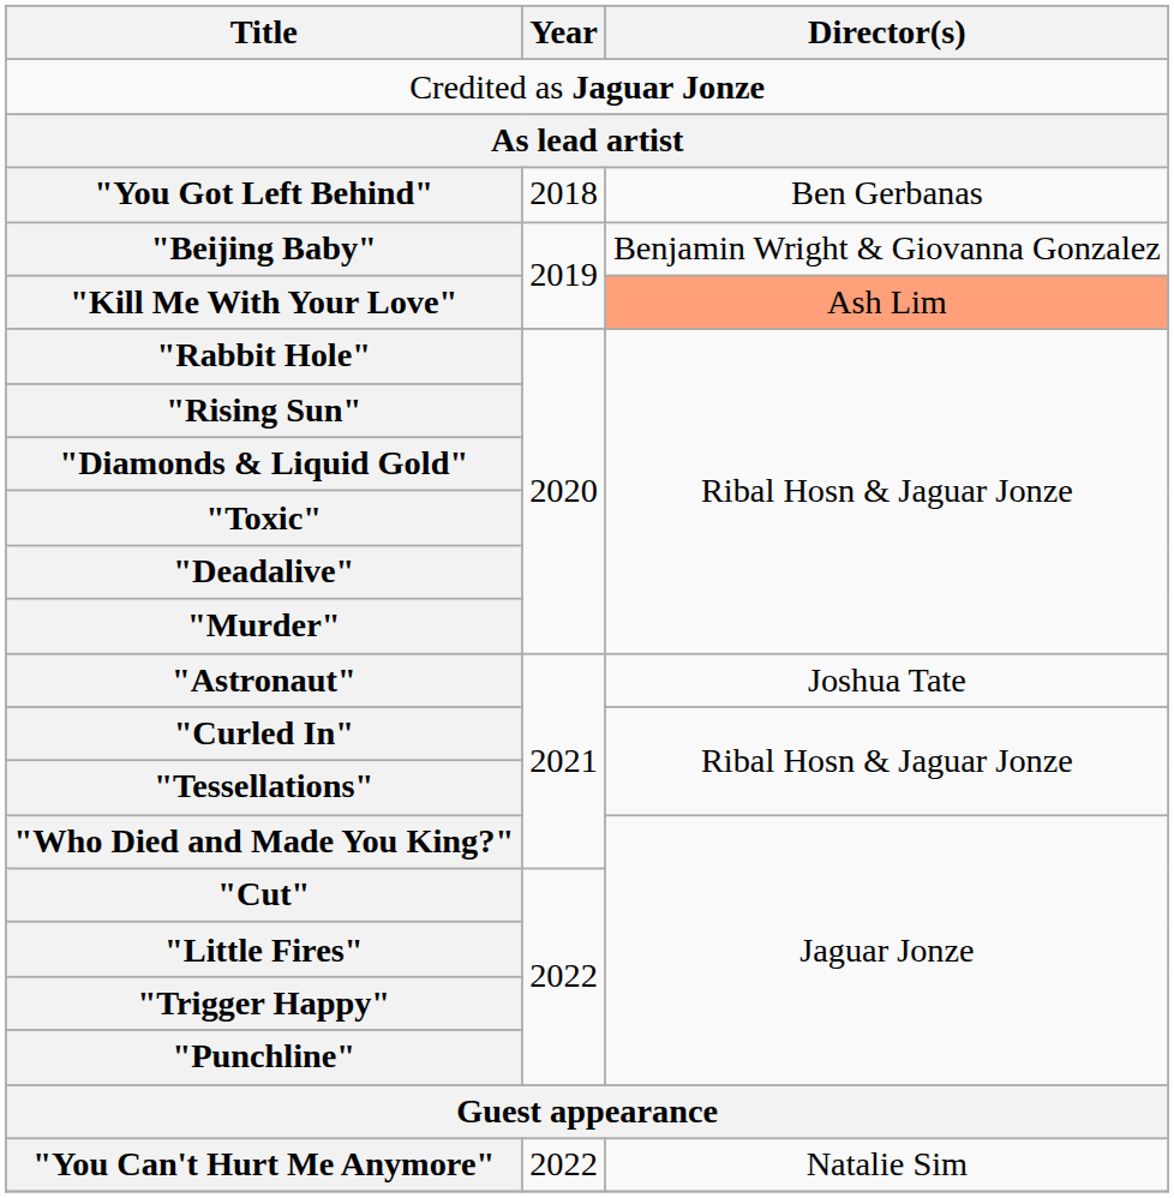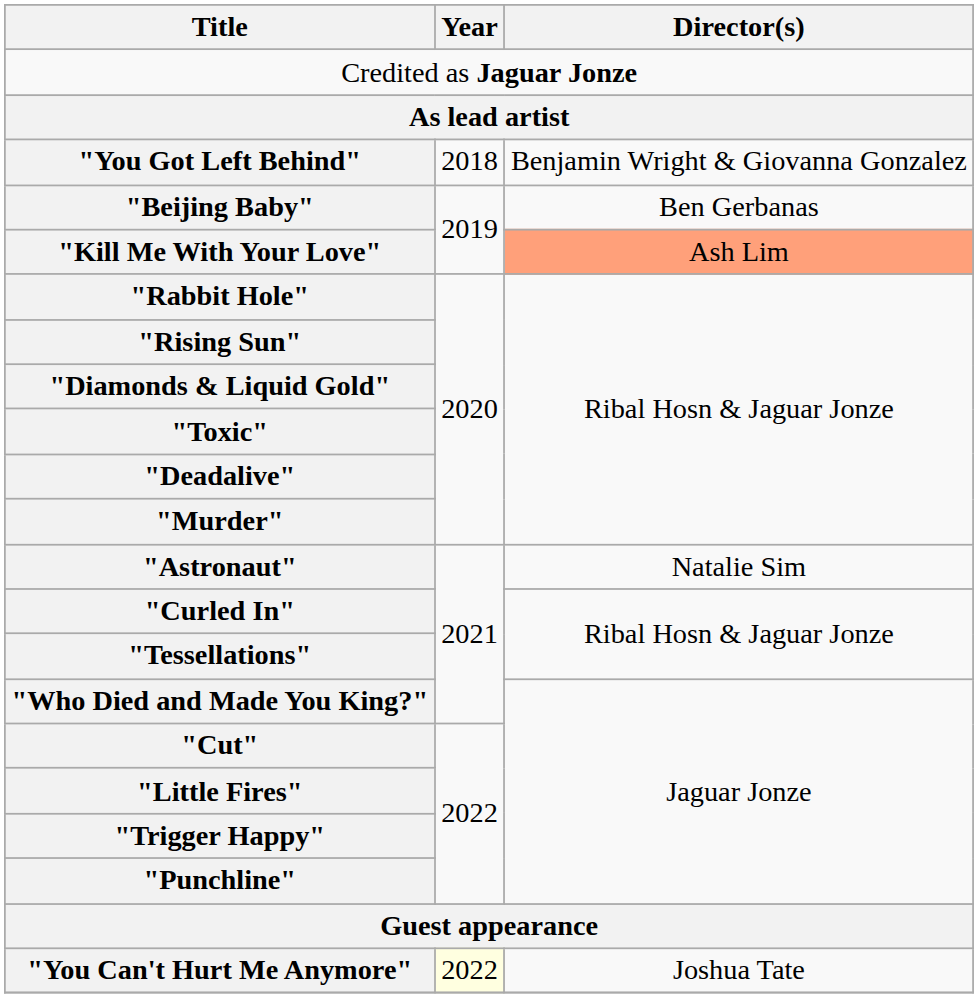"You Got Left Behind" | Director(s): Ben Gerbanas -> Benjamin Wright & Giovanna Gonzalez
"Beijing Baby" | Director(s): Benjamin Wright & Giovanna Gonzalez -> Ben Gerbanas
"Astronaut" | Director(s): Joshua Tate -> Natalie Sim
"You Can't Hurt Me Anymore" | Year: no background -> lightyellow background
"You Can't Hurt Me Anymore" | Director(s): Natalie Sim -> Joshua Tate
